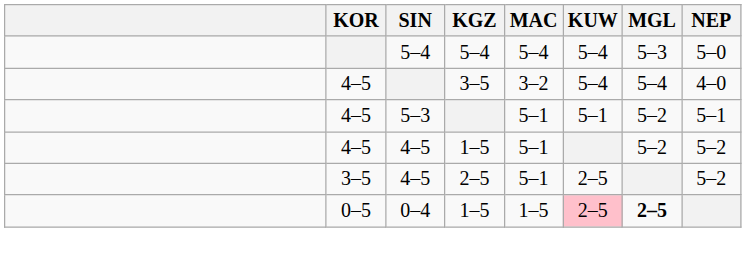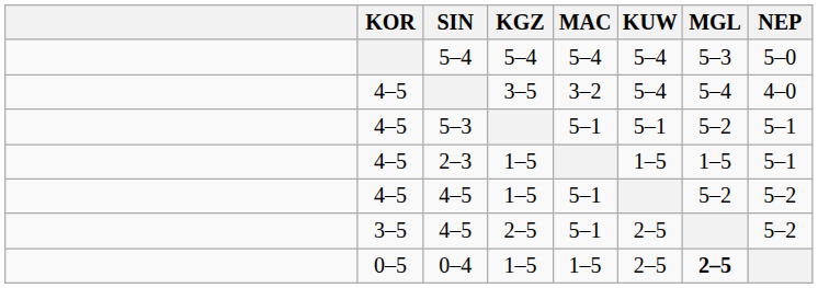+ row: 4–5 | 2–3 | 1–5 | 1–5 | 1–5 | 5–1
0–4 | KUW: pink background -> no background
